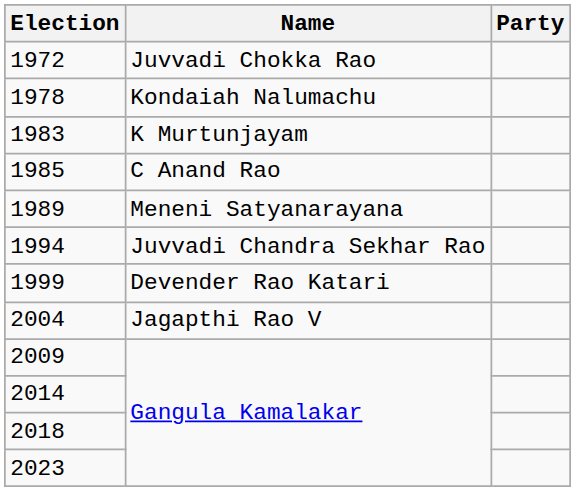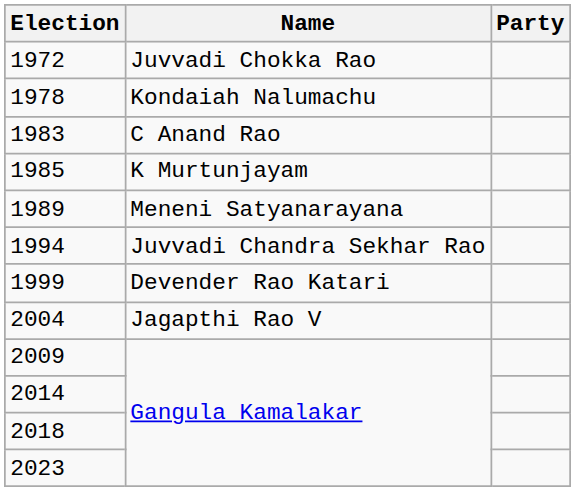1983 | Name: K Murtunjayam -> C Anand Rao
1985 | Name: C Anand Rao -> K Murtunjayam
